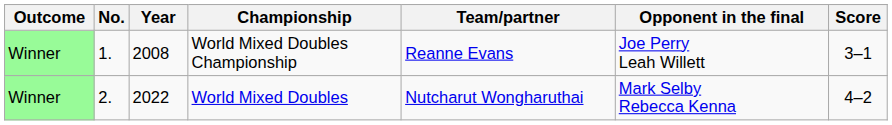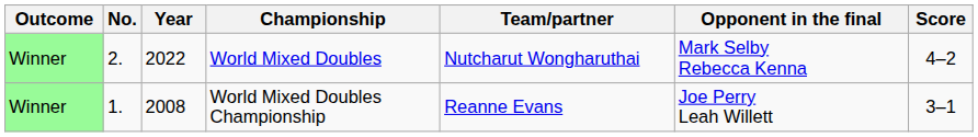rows swapped: World Mixed Doubles Championship <-> World Mixed Doubles
